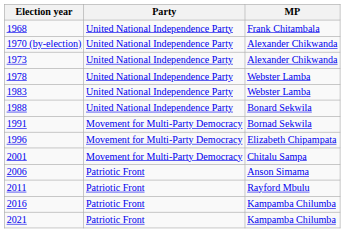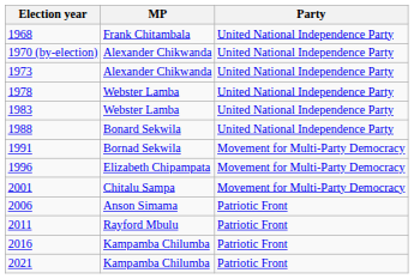columns swapped: MP <-> Party
